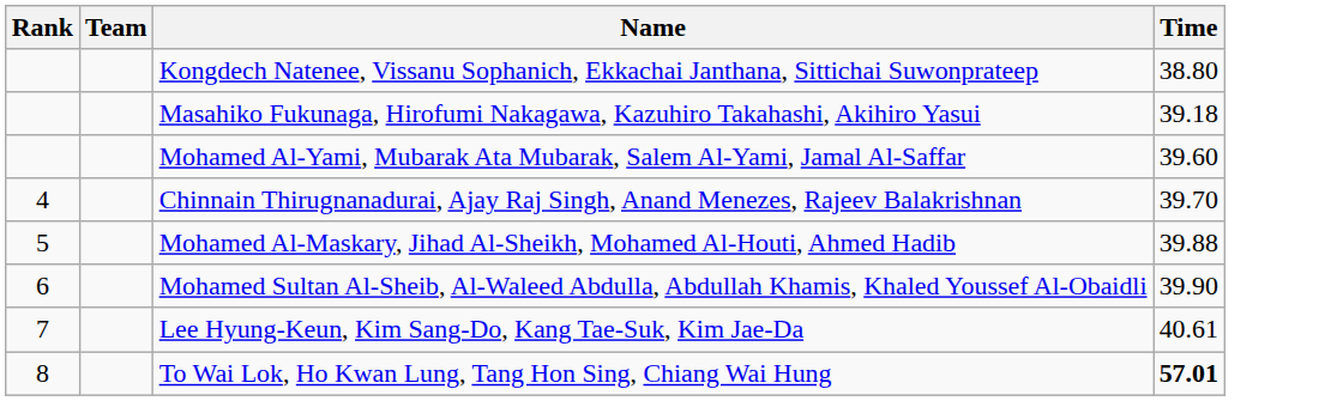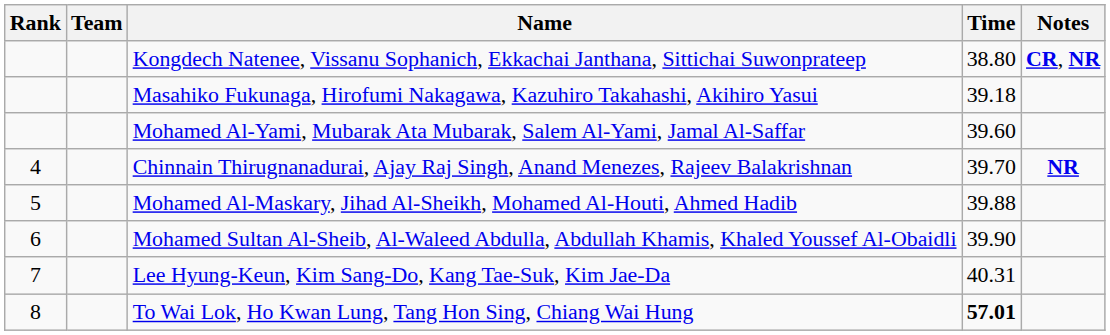+ column: Notes | CR, NR | NR
Lee Hyung-Keun, Kim Sang-Do, Kang Tae-Suk, Kim Jae-Da | Time: 40.61 -> 40.31
